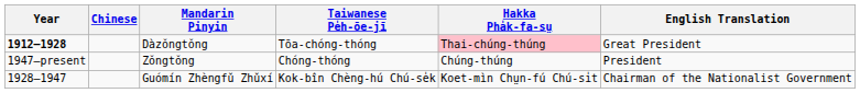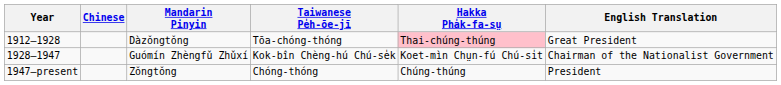Dàzǒngtǒng | Year: bold -> normal
rows swapped: Guómín Zhèngfǔ Zhǔxí <-> Zǒngtǒng
